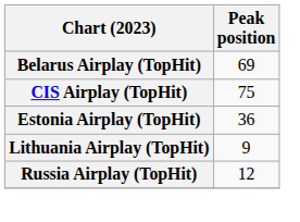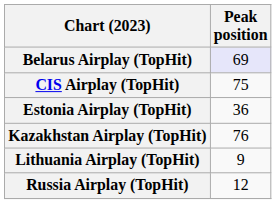Belarus Airplay (TopHit) | Peak position: no background -> lavender background
+ row: Kazakhstan Airplay (TopHit) | 76
